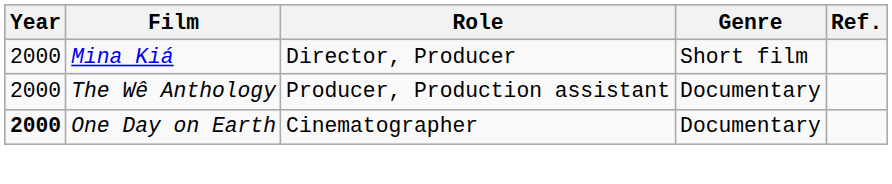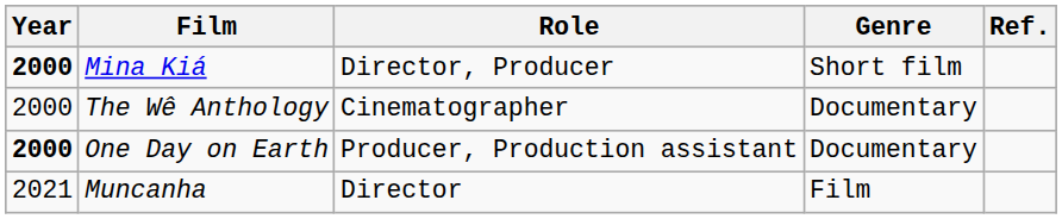Mina Kiá | Year: normal -> bold
The Wê Anthology | Role: Producer, Production assistant -> Cinematographer
One Day on Earth | Role: Cinematographer -> Producer, Production assistant
+ row: 2021 | Muncanha | Director | Film
